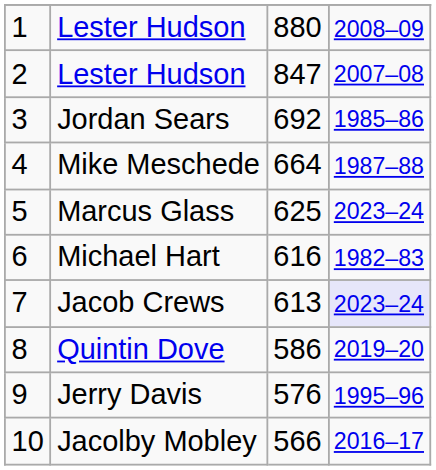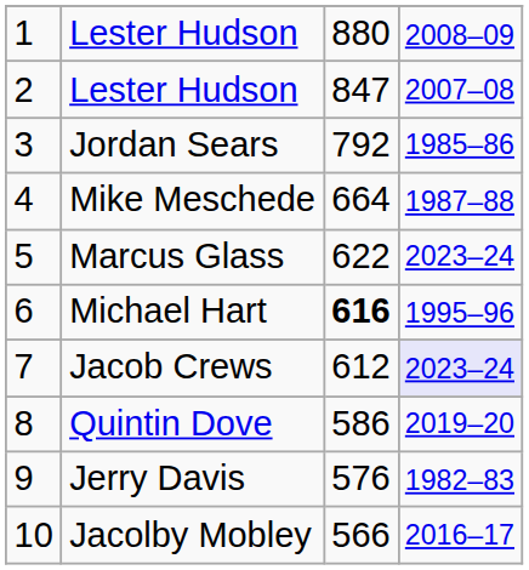Jordan Sears | column 3: 692 -> 792
Marcus Glass | column 3: 625 -> 622
Michael Hart | column 3: normal -> bold
Michael Hart | column 4: 1982–83 -> 1995–96
Jacob Crews | column 3: 613 -> 612
Jerry Davis | column 4: 1995–96 -> 1982–83
